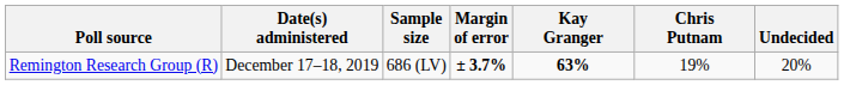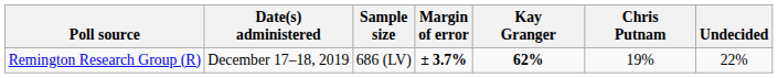Remington Research Group (R) | Kay Granger: 63% -> 62%
Remington Research Group (R) | Undecided: 20% -> 22%
